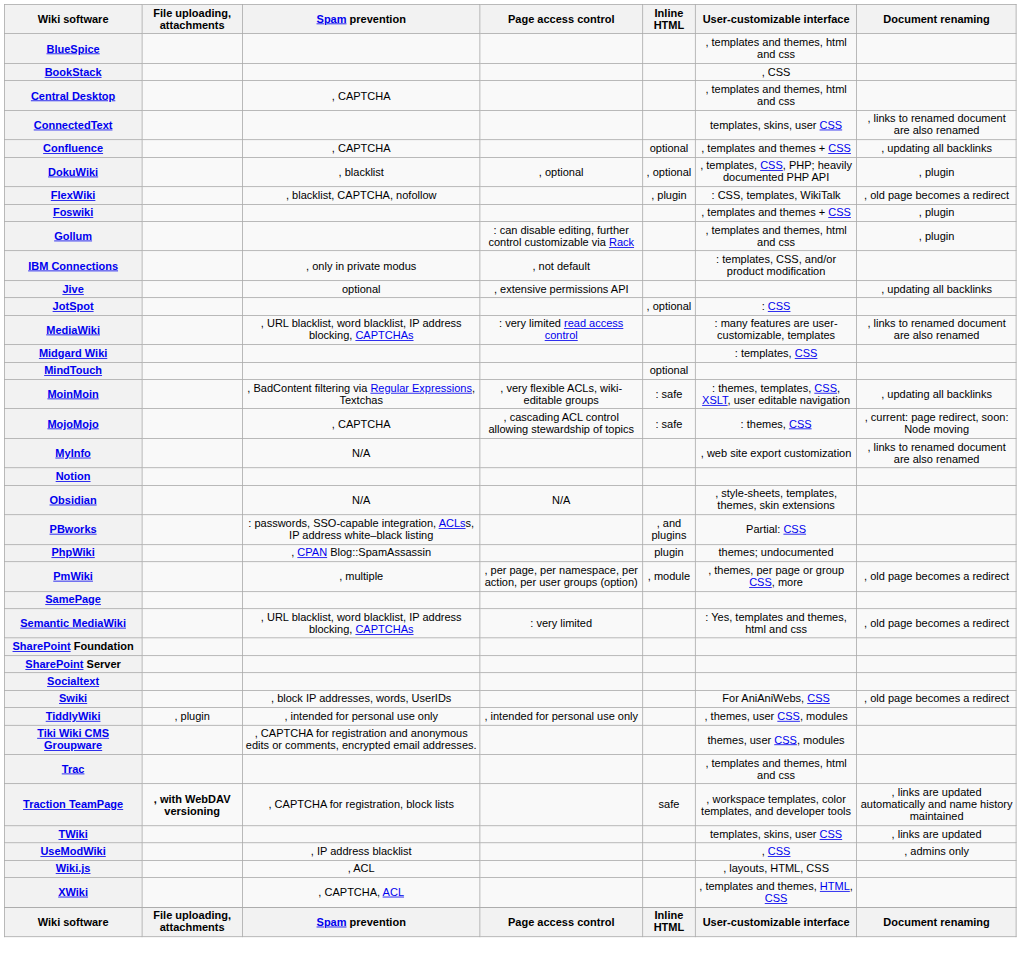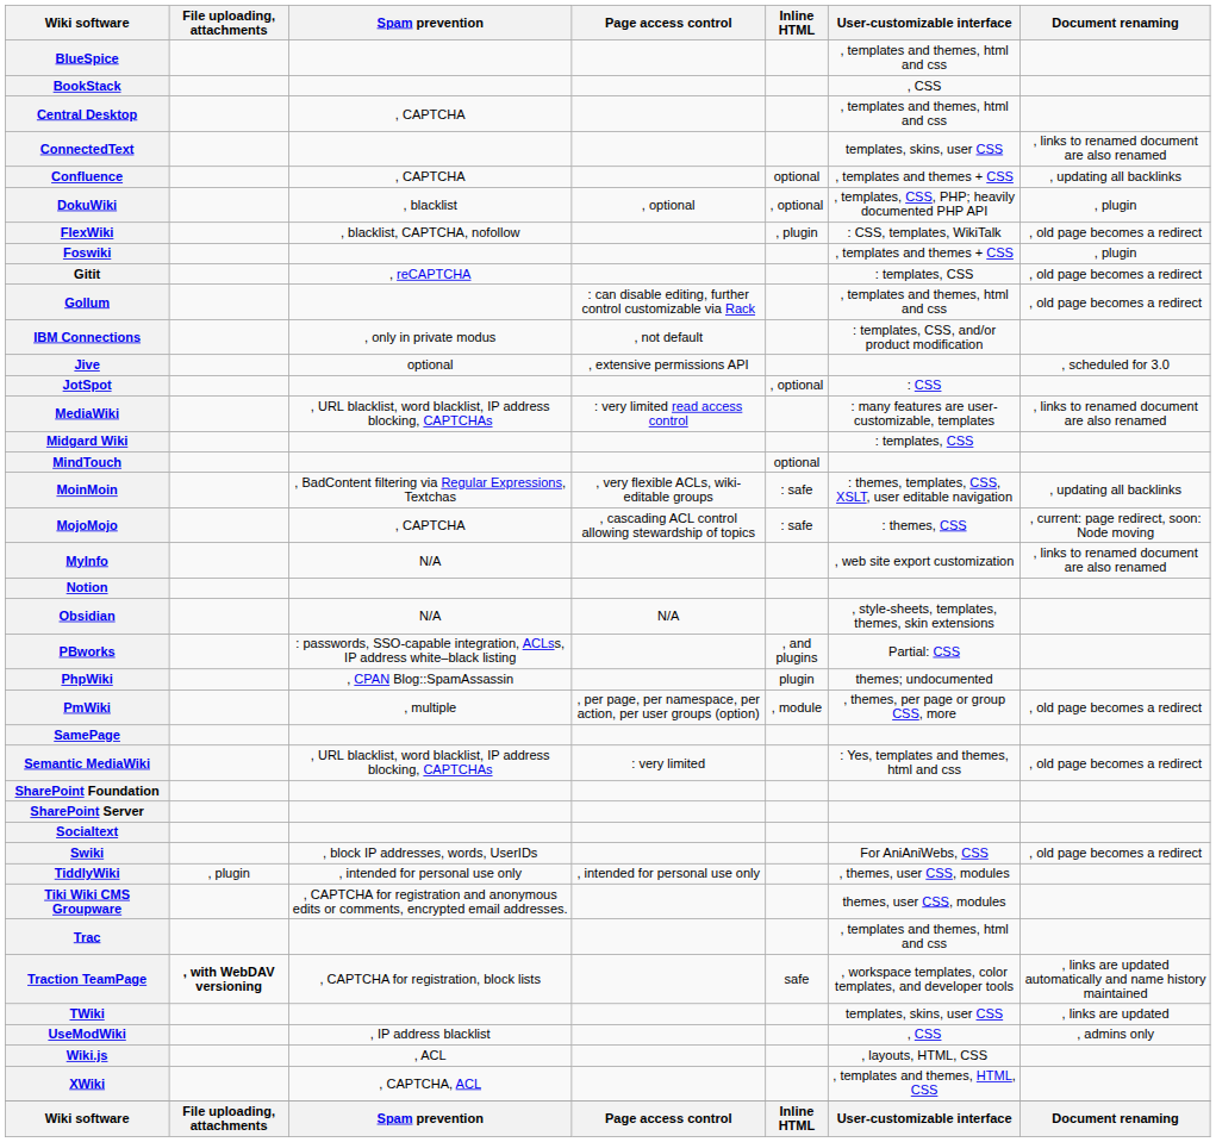+ row: Gitit | , reCAPTCHA | : templates, CSS | , old page becomes a redirect
Gollum | Document renaming: , plugin -> , old page becomes a redirect
Jive | Document renaming: , updating all backlinks -> , scheduled for 3.0
